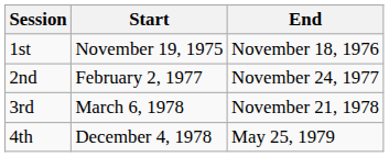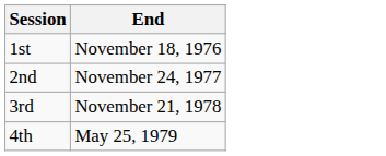- column: Start | November 19, 1975 | February 2, 1977 | March 6, 1978 | December 4, 1978
